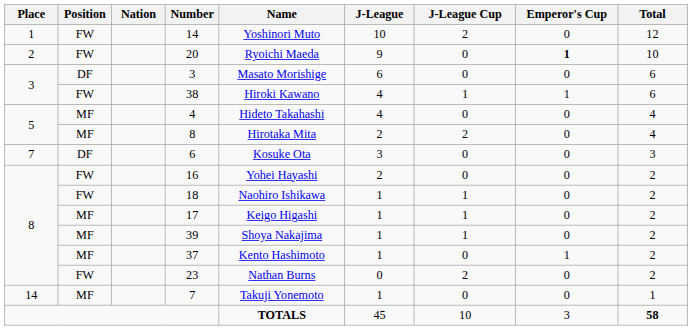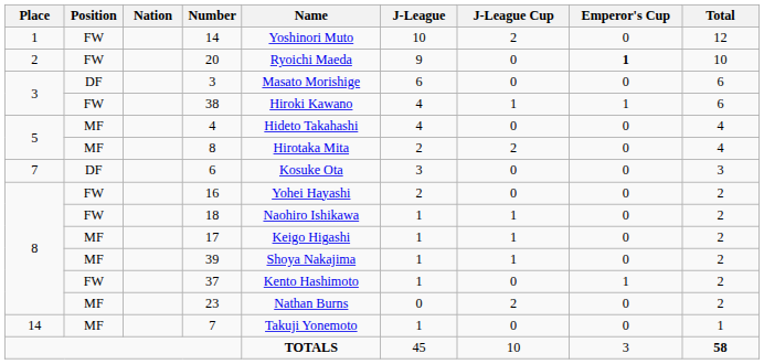37 | Position: MF -> FW
23 | Position: FW -> MF
